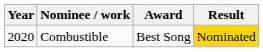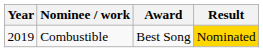Combustible | Year: 2020 -> 2019
